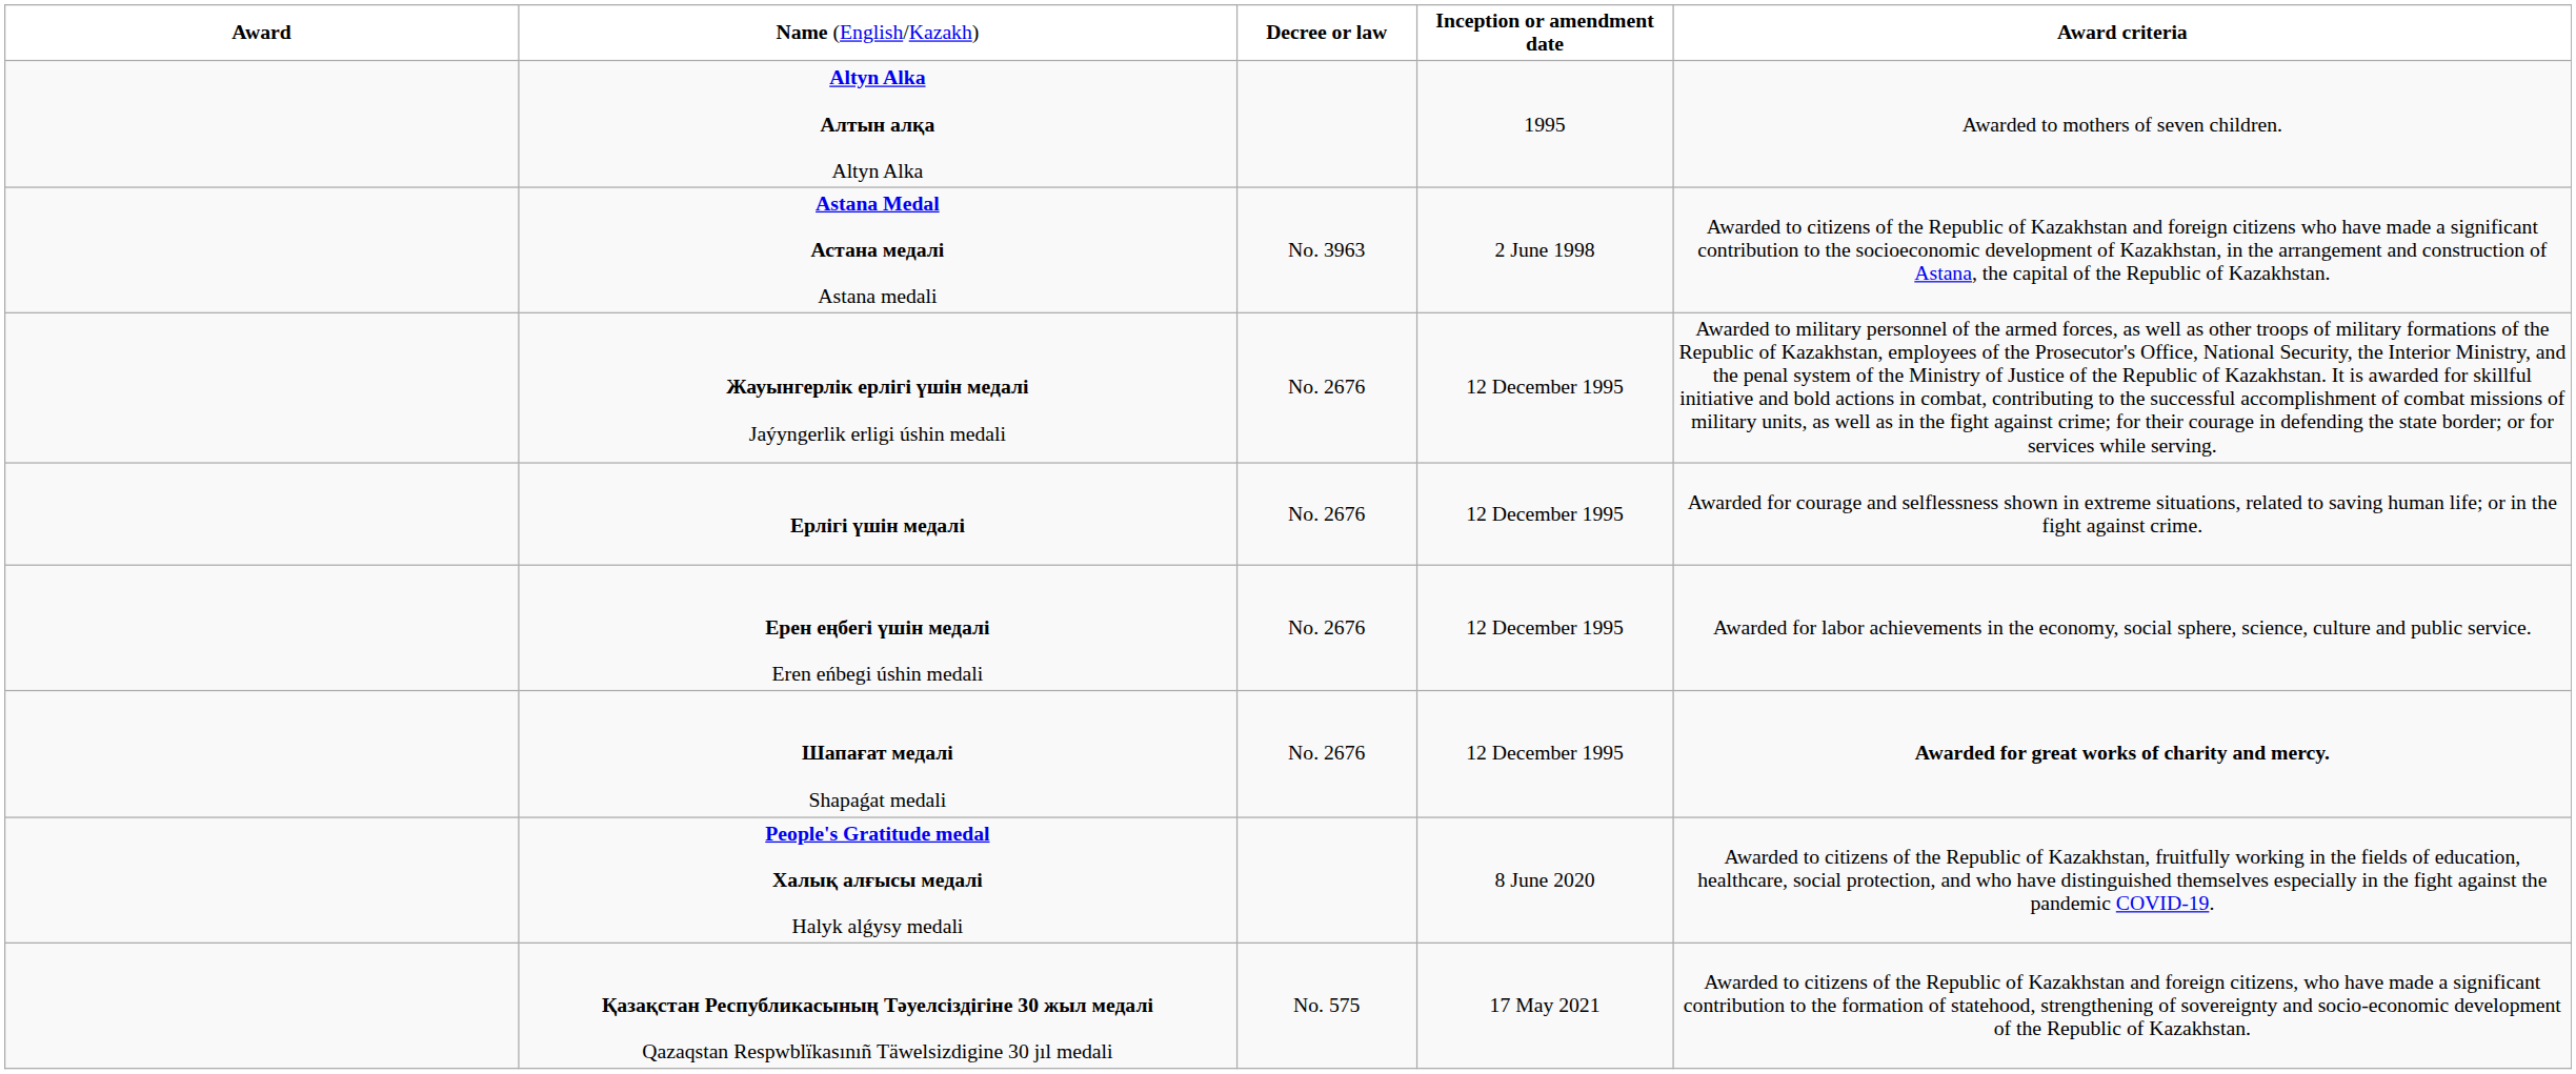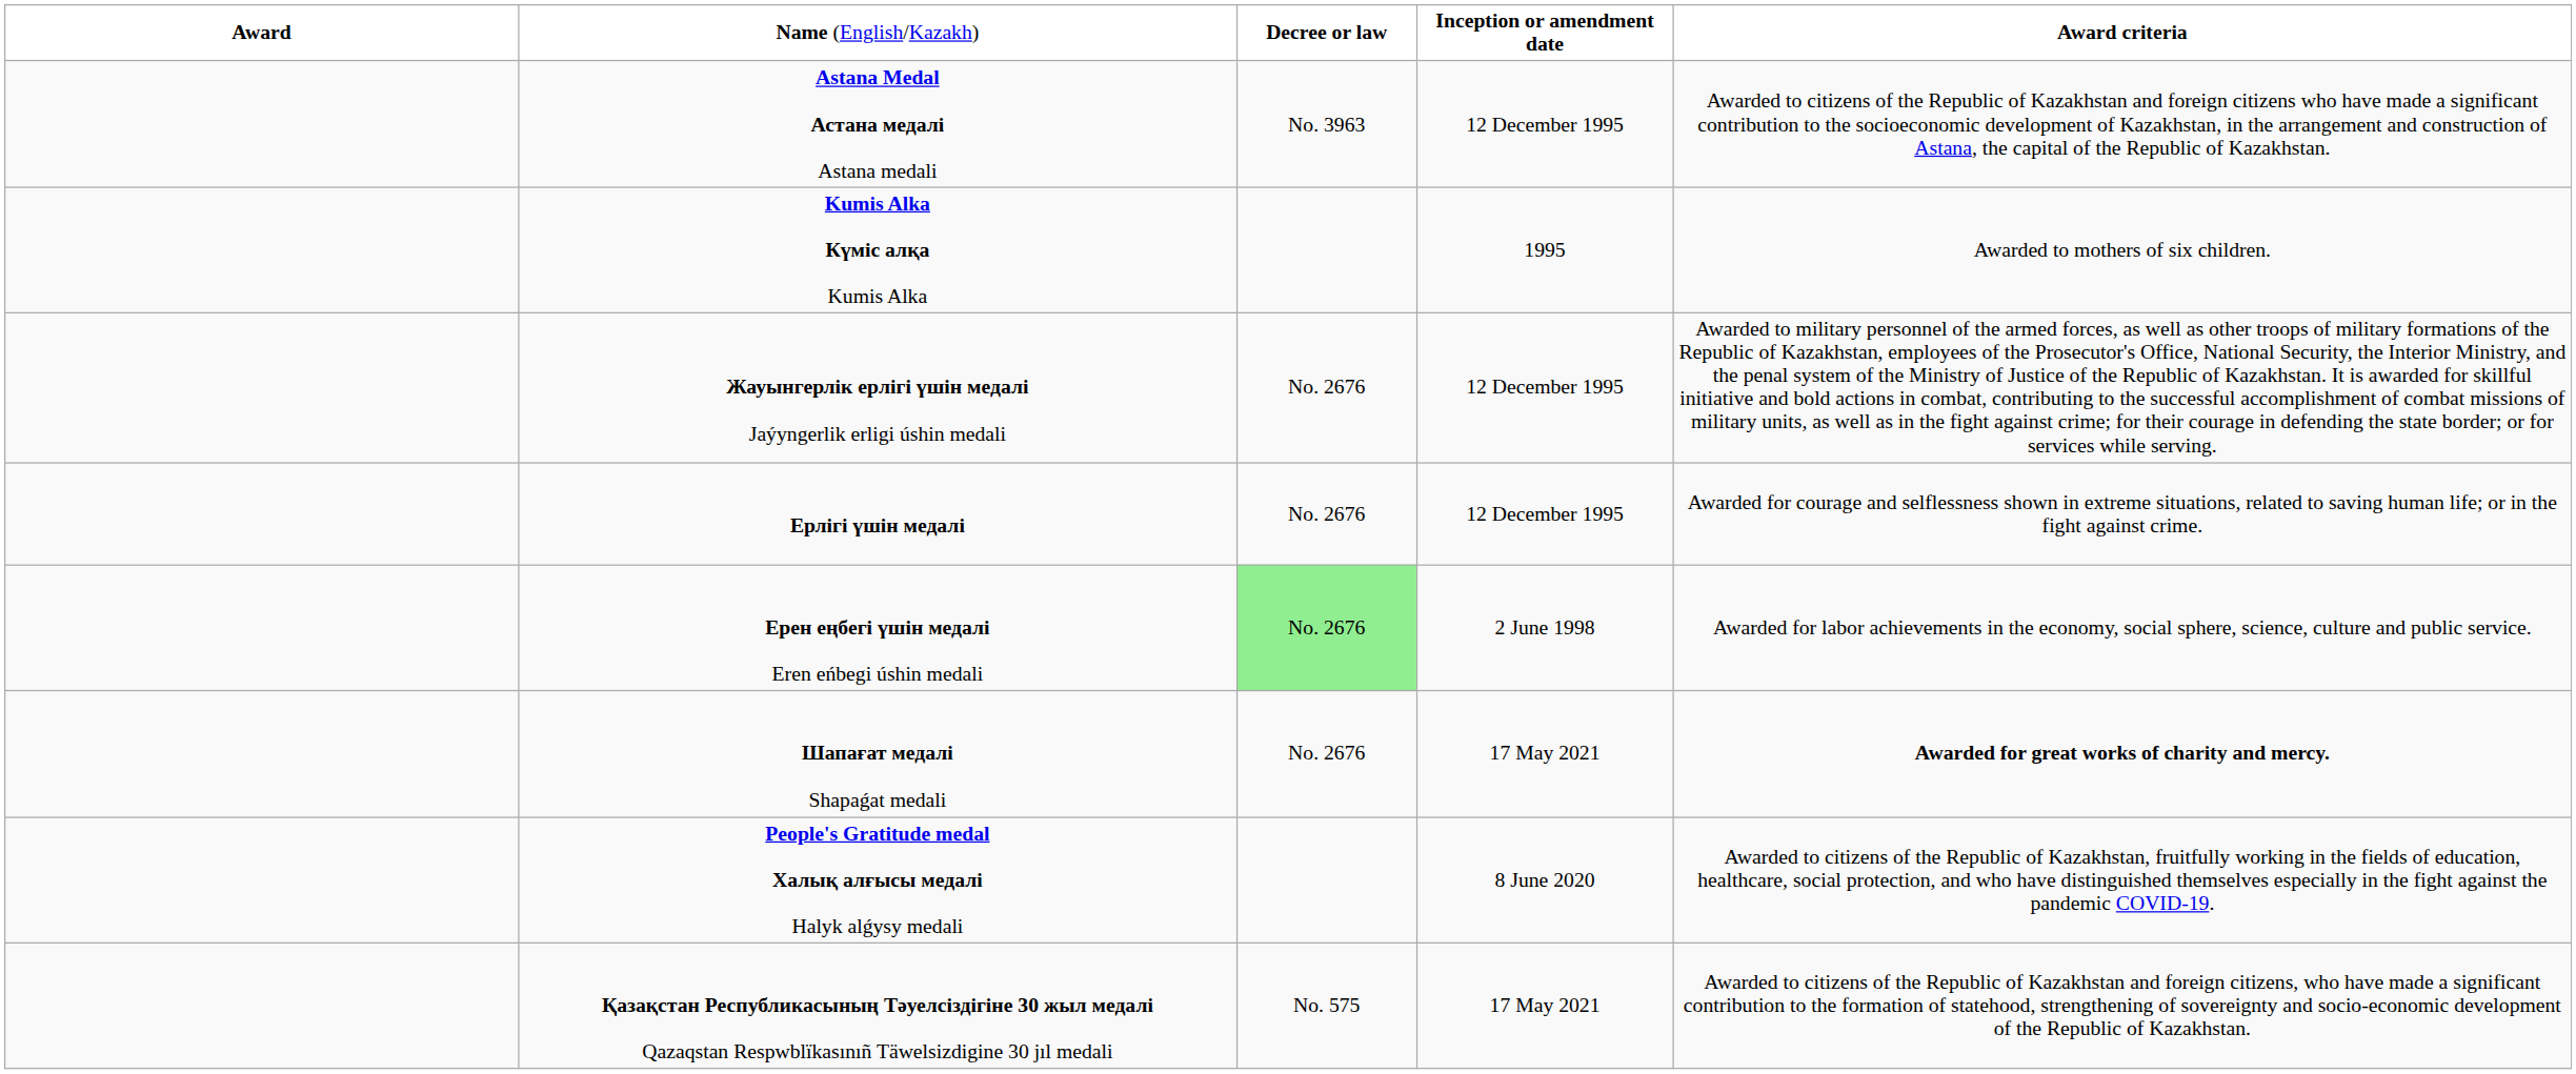- row: Altyn Alka Алтын алқа Altyn Alka | 1995 | Awarded to mothers of seven children.
Astana Medal Астана медалі Astana medali | column 4: 2 June 1998 -> 12 December 1995
+ row: Kumis Alka Күміс алқа Kumis Alka | 1995 | Awarded to mothers of six children.
Ерен еңбегі үшін медалі Eren eńbegi úshin medali | column 3: no background -> lightgreen background
Ерен еңбегі үшін медалі Eren eńbegi úshin medali | column 4: 12 December 1995 -> 2 June 1998
Шапағат медалі Shapaǵat medali | column 4: 12 December 1995 -> 17 May 2021
